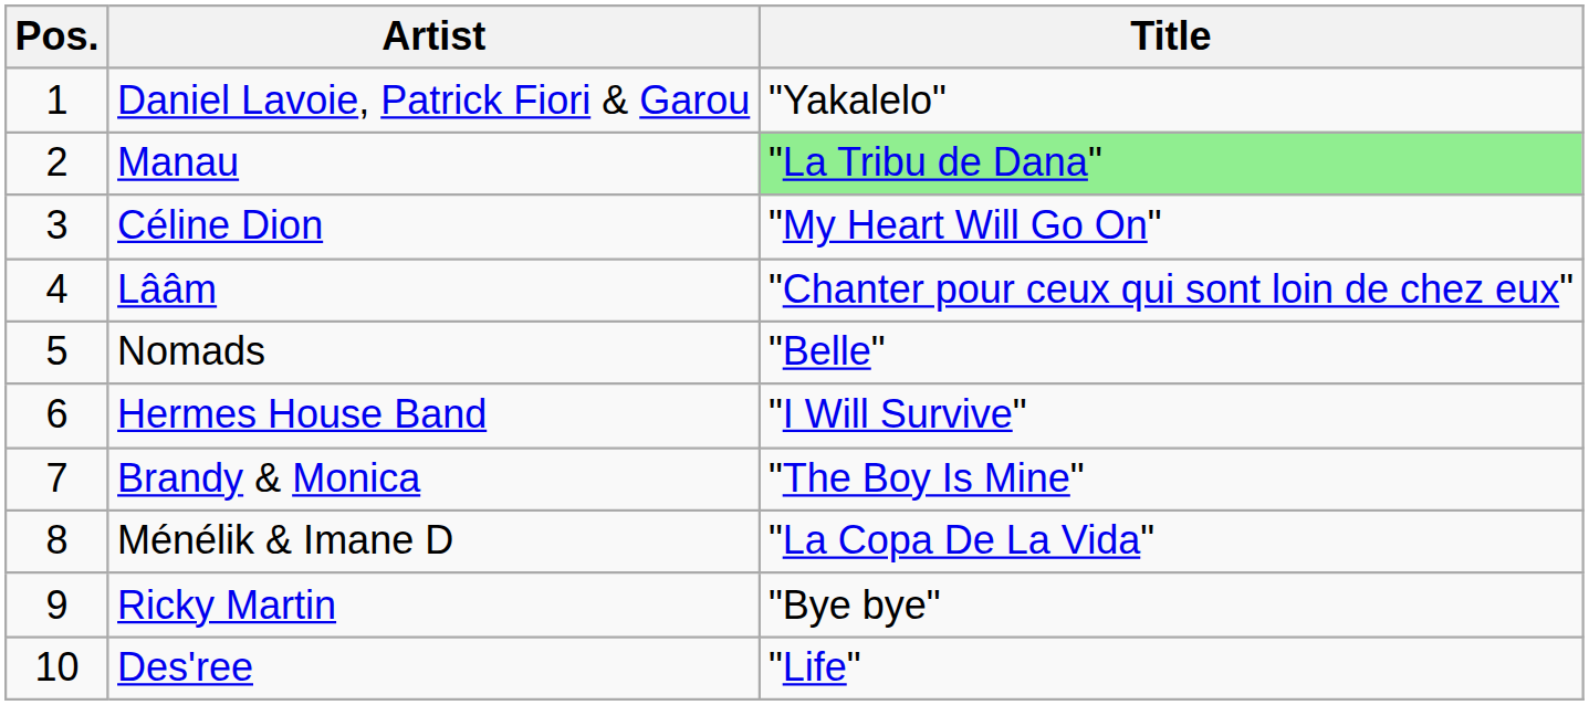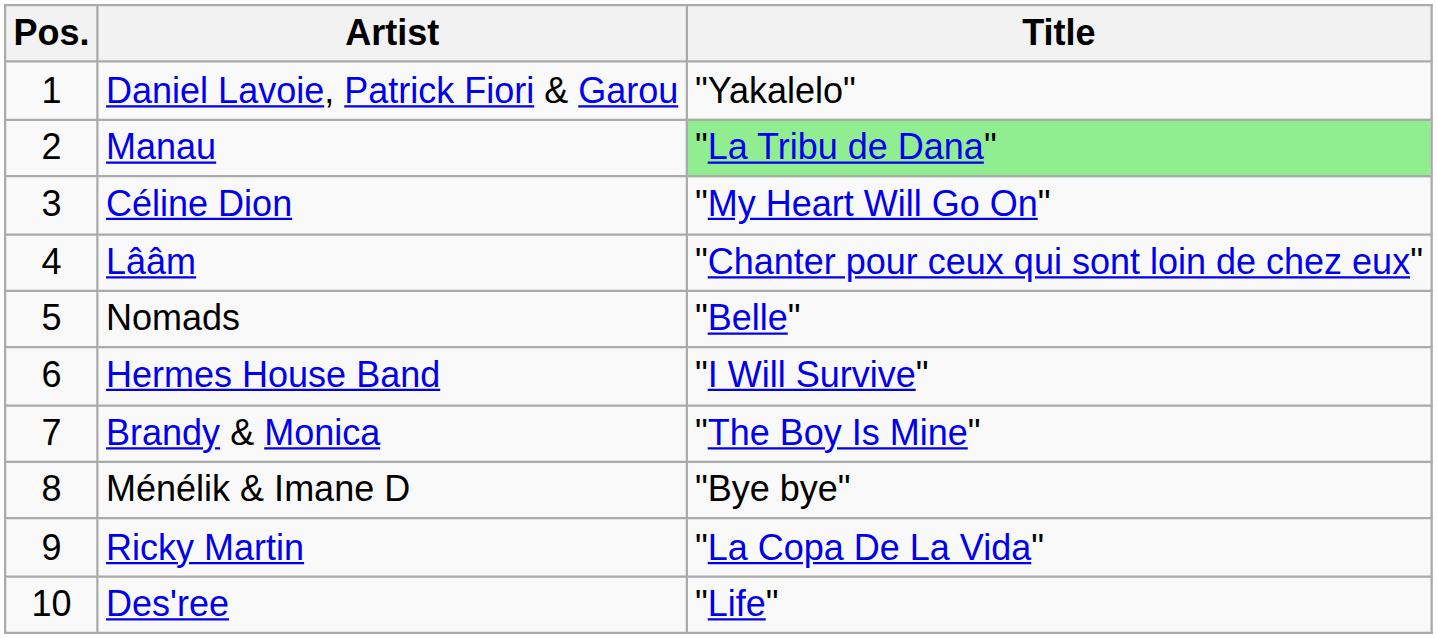Ménélik & Imane D | Title: "La Copa De La Vida" -> "Bye bye"
Ricky Martin | Title: "Bye bye" -> "La Copa De La Vida"
